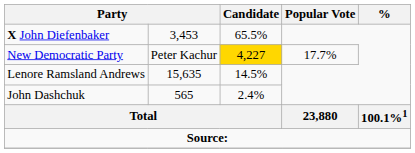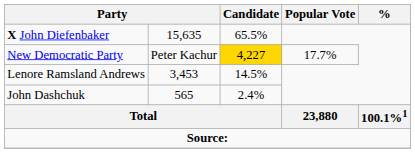X John Diefenbaker | column 2: 3,453 -> 15,635
Lenore Ramsland Andrews | column 2: 15,635 -> 3,453
